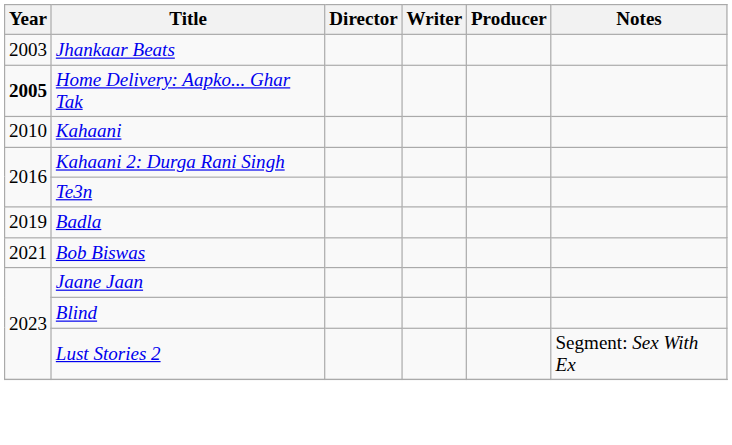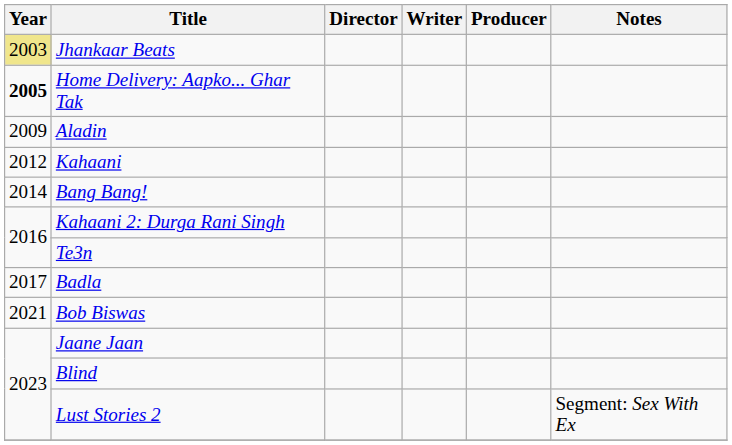Jhankaar Beats | Year: no background -> khaki background
+ row: 2009 | Aladin
Kahaani | Year: 2010 -> 2012
+ row: 2014 | Bang Bang!
Badla | Year: 2019 -> 2017
